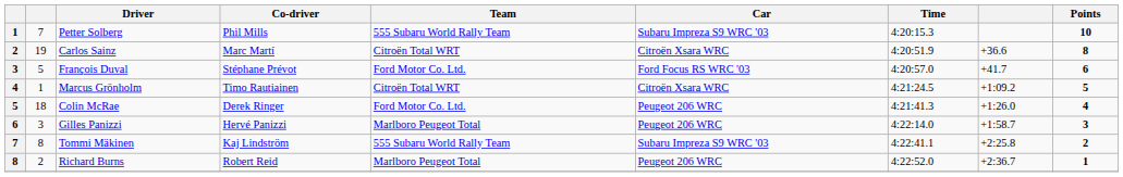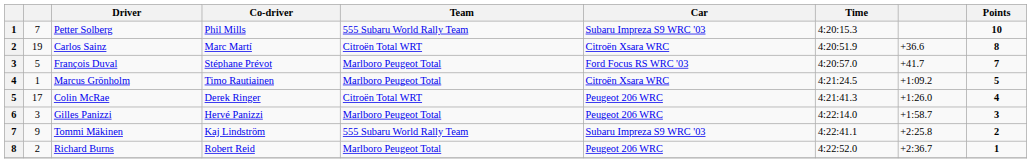François Duval | Team: Ford Motor Co. Ltd. -> Marlboro Peugeot Total
François Duval | Points: 6 -> 7
Marcus Grönholm | Team: Citroën Total WRT -> Marlboro Peugeot Total
Colin McRae | column 2: 18 -> 17
Colin McRae | Team: Ford Motor Co. Ltd. -> Citroën Total WRT
Tommi Mäkinen | column 2: 8 -> 9
